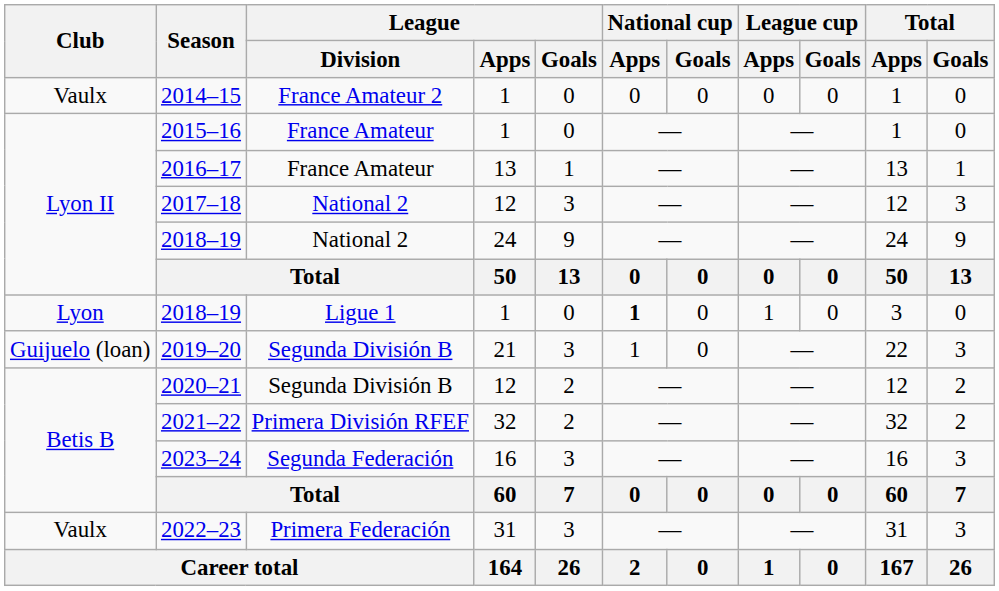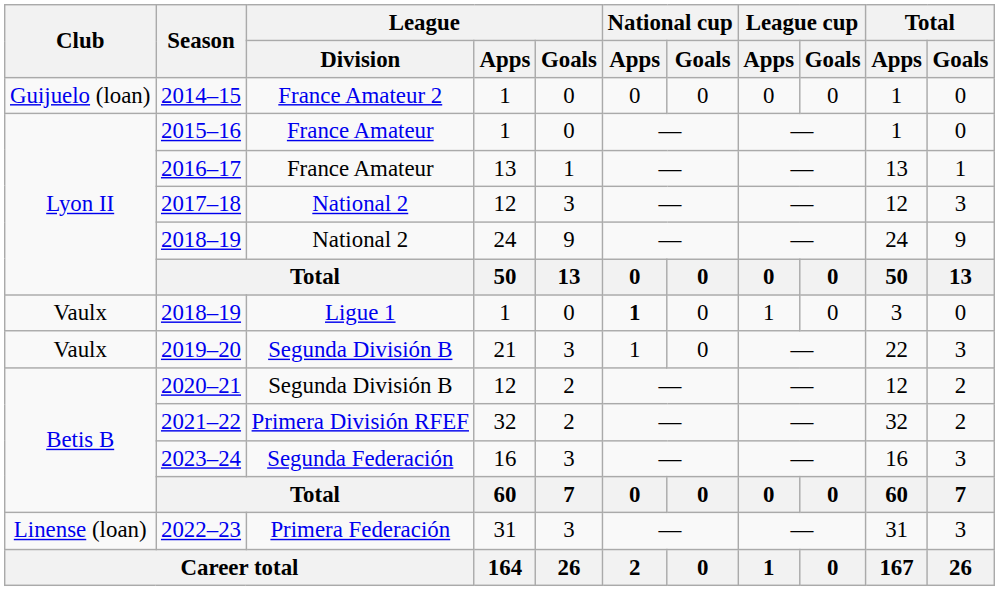2014–15 | Club: Vaulx -> Guijuelo (loan)
2018–19 / Ligue 1 | Club: Lyon -> Vaulx
2019–20 | Club: Guijuelo (loan) -> Vaulx
2022–23 | Club: Vaulx -> Linense (loan)
